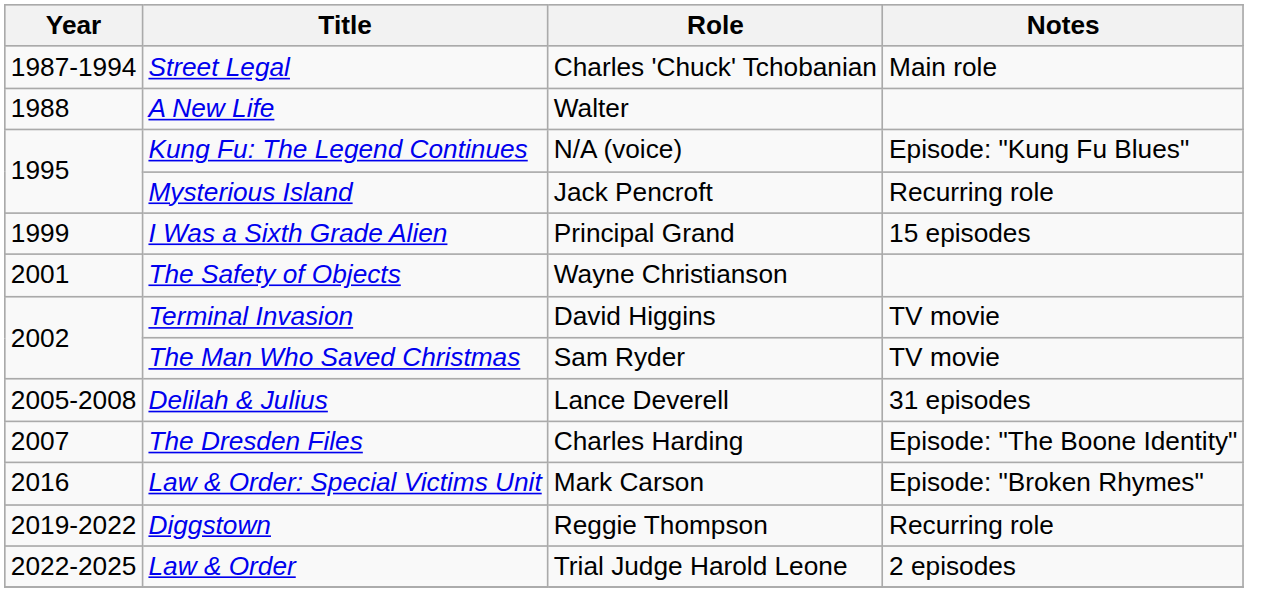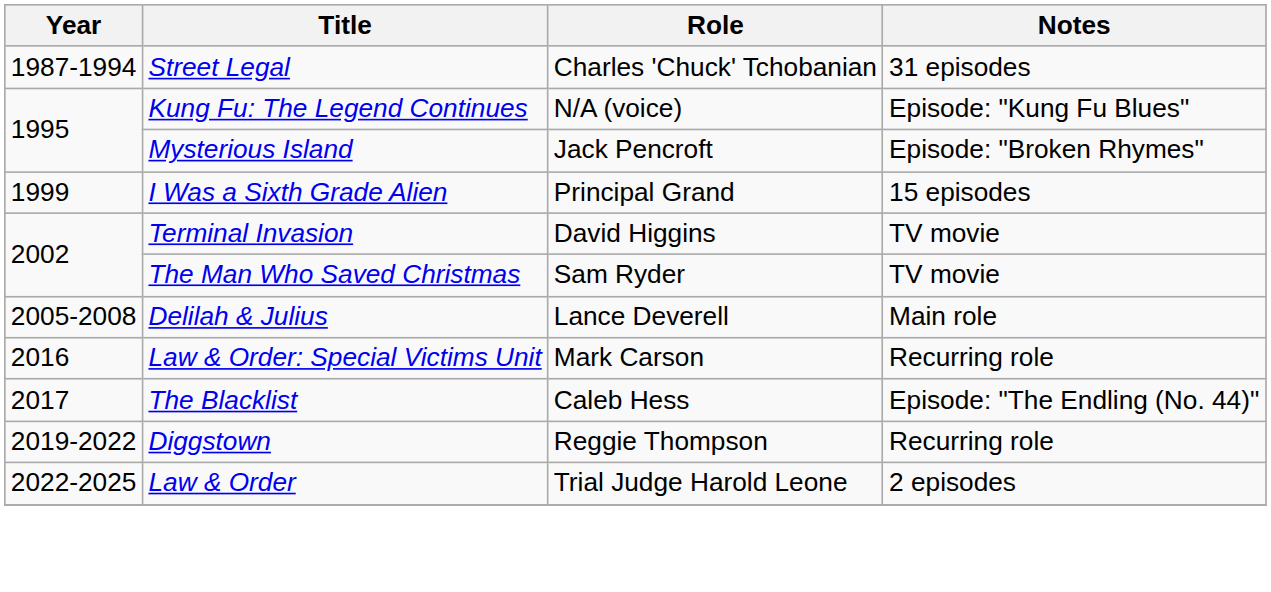Street Legal | Notes: Main role -> 31 episodes
- row: 1988 | A New Life | Walter
Mysterious Island | Notes: Recurring role -> Episode: "Broken Rhymes"
- row: 2001 | The Safety of Objects | Wayne Christianson
Delilah & Julius | Notes: 31 episodes -> Main role
- row: 2007 | The Dresden Files | Charles Harding | Episode: "The Boone Identity"
Law & Order: Special Victims Unit | Notes: Episode: "Broken Rhymes" -> Recurring role
+ row: 2017 | The Blacklist | Caleb Hess | Episode: "The Endling (No. 44)"
